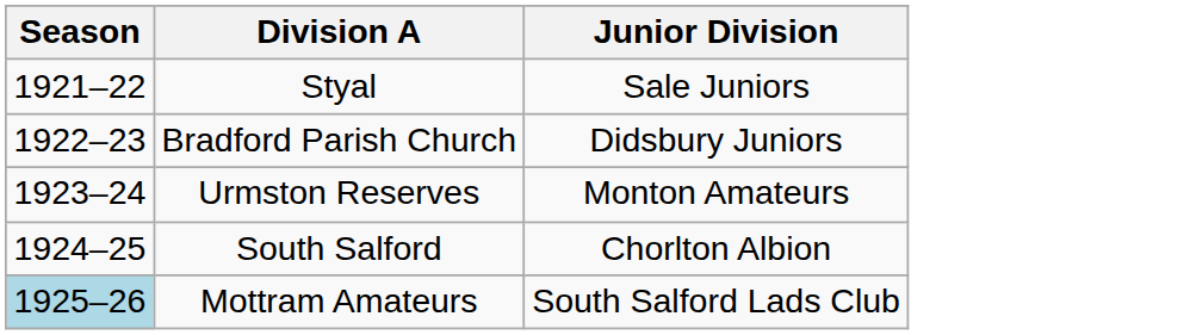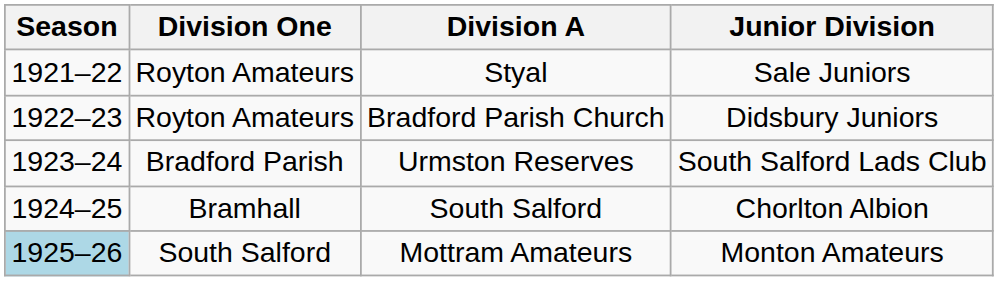+ column: Division One | Royton Amateurs | Royton Amateurs | Bradford Parish | Bramhall | South Salford
Urmston Reserves | Junior Division: Monton Amateurs -> South Salford Lads Club
Mottram Amateurs | Junior Division: South Salford Lads Club -> Monton Amateurs
